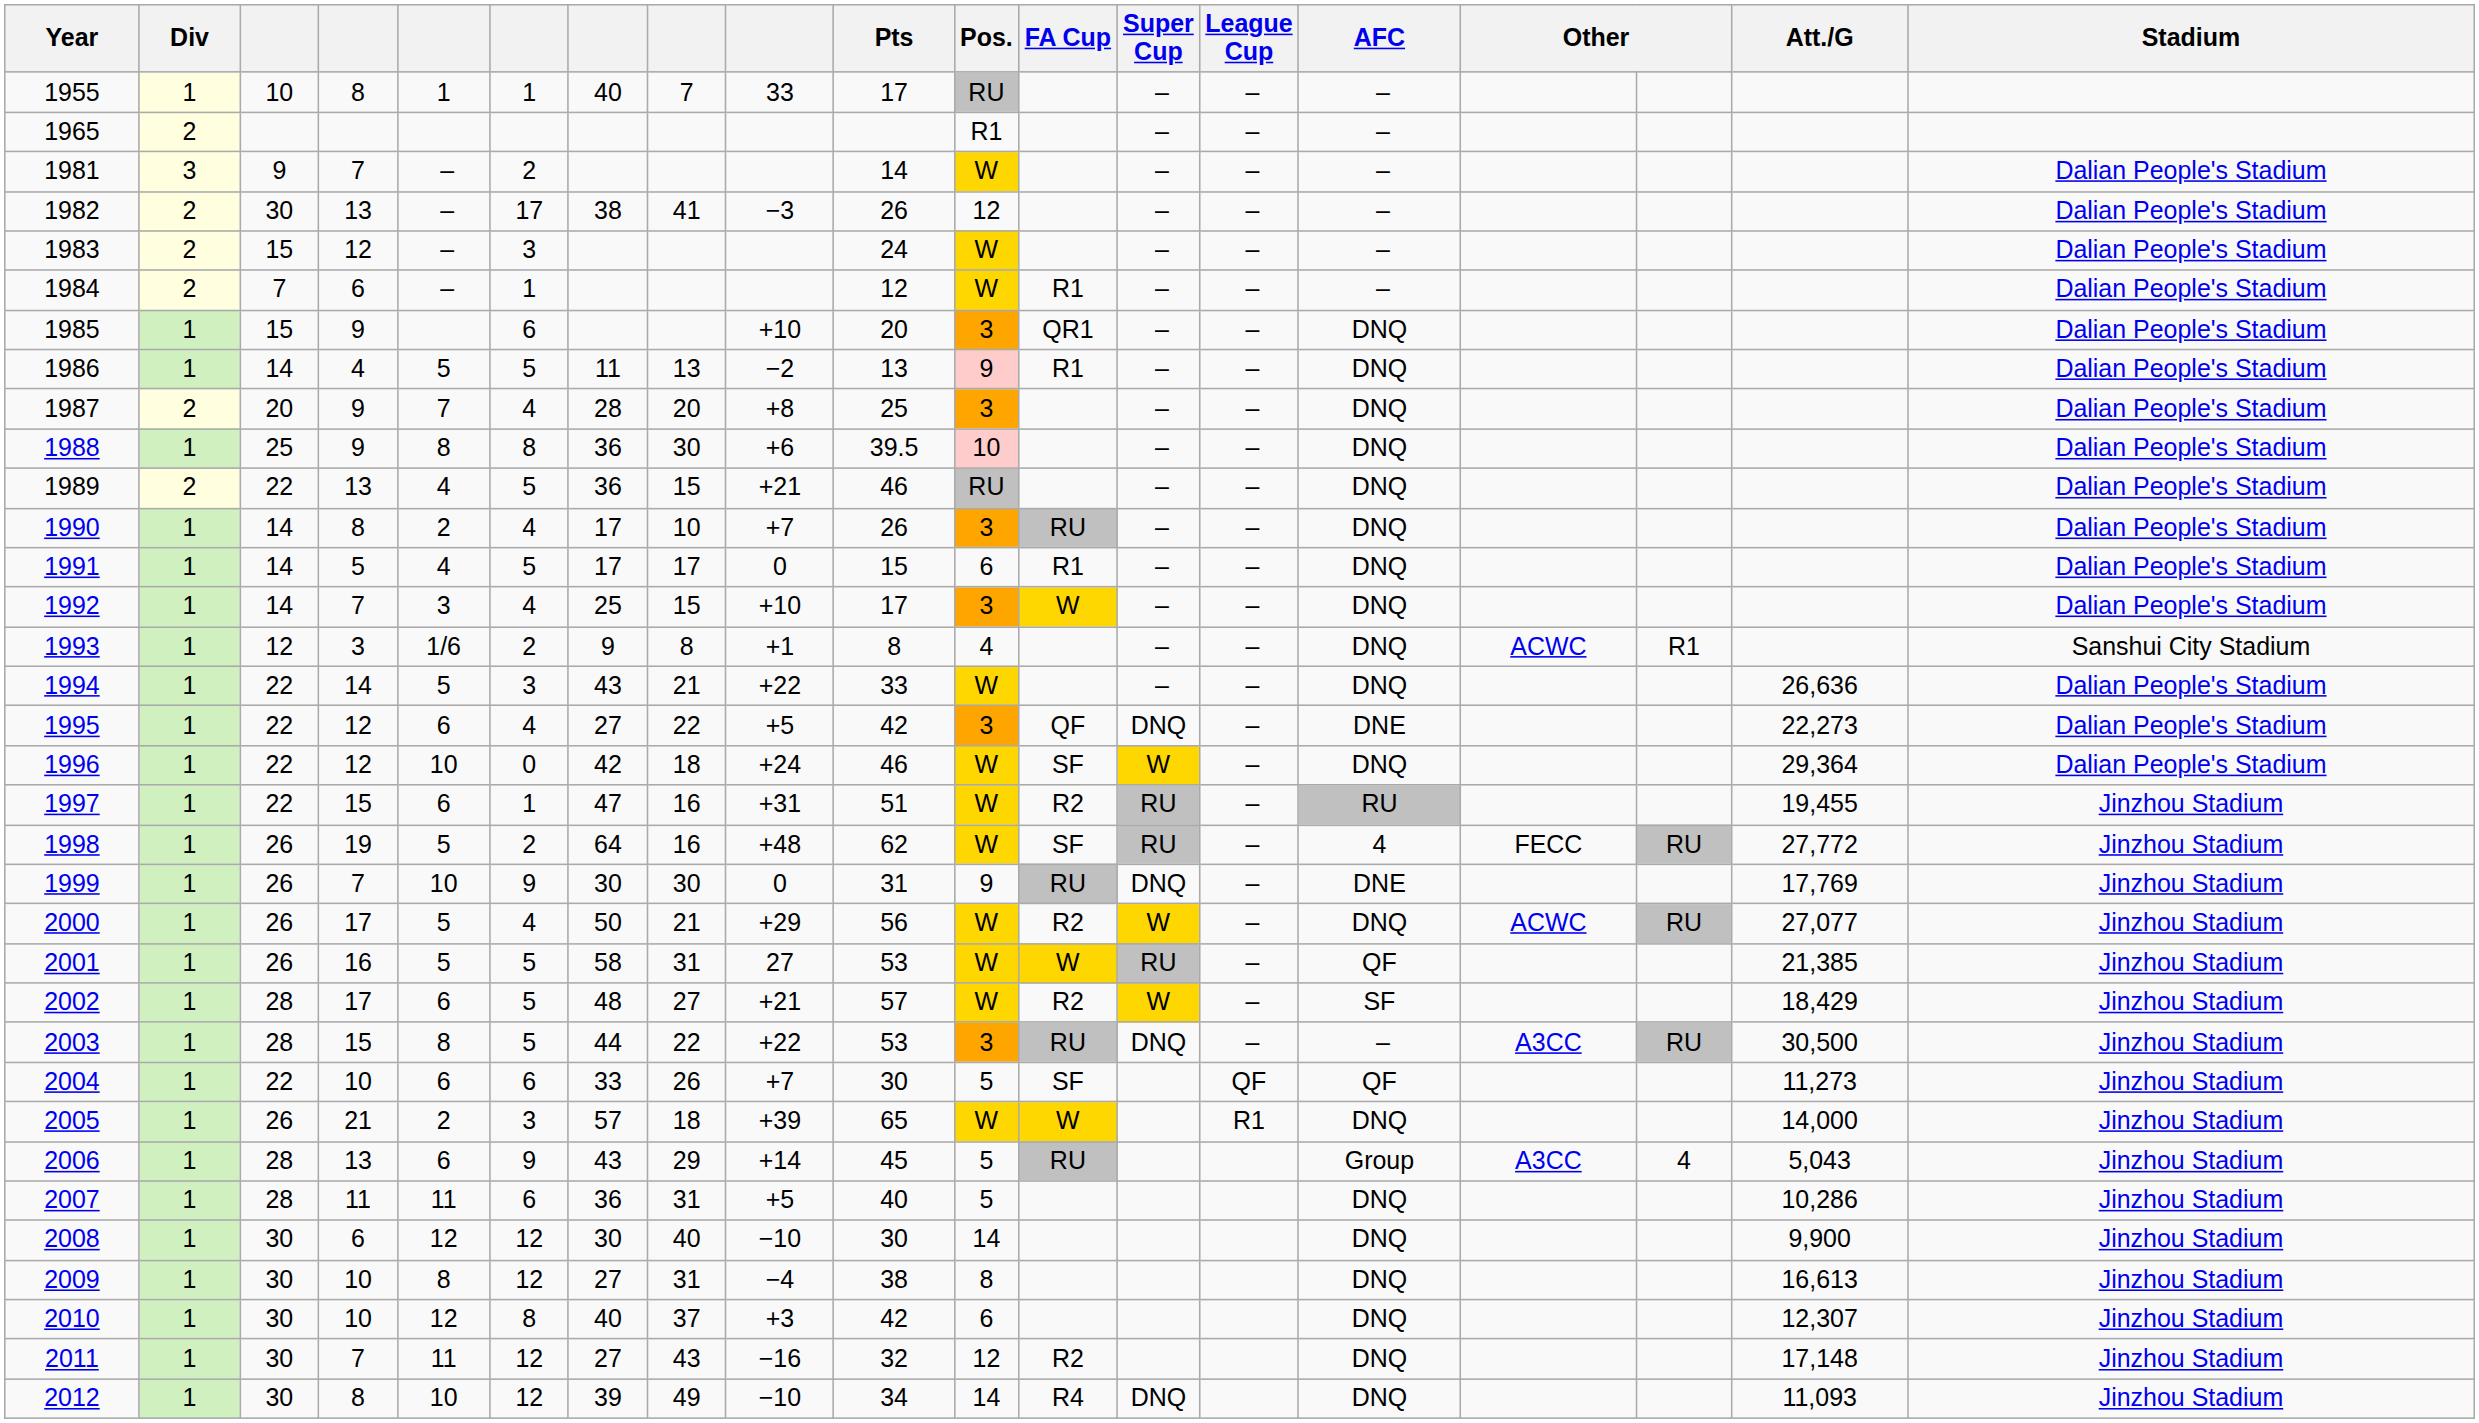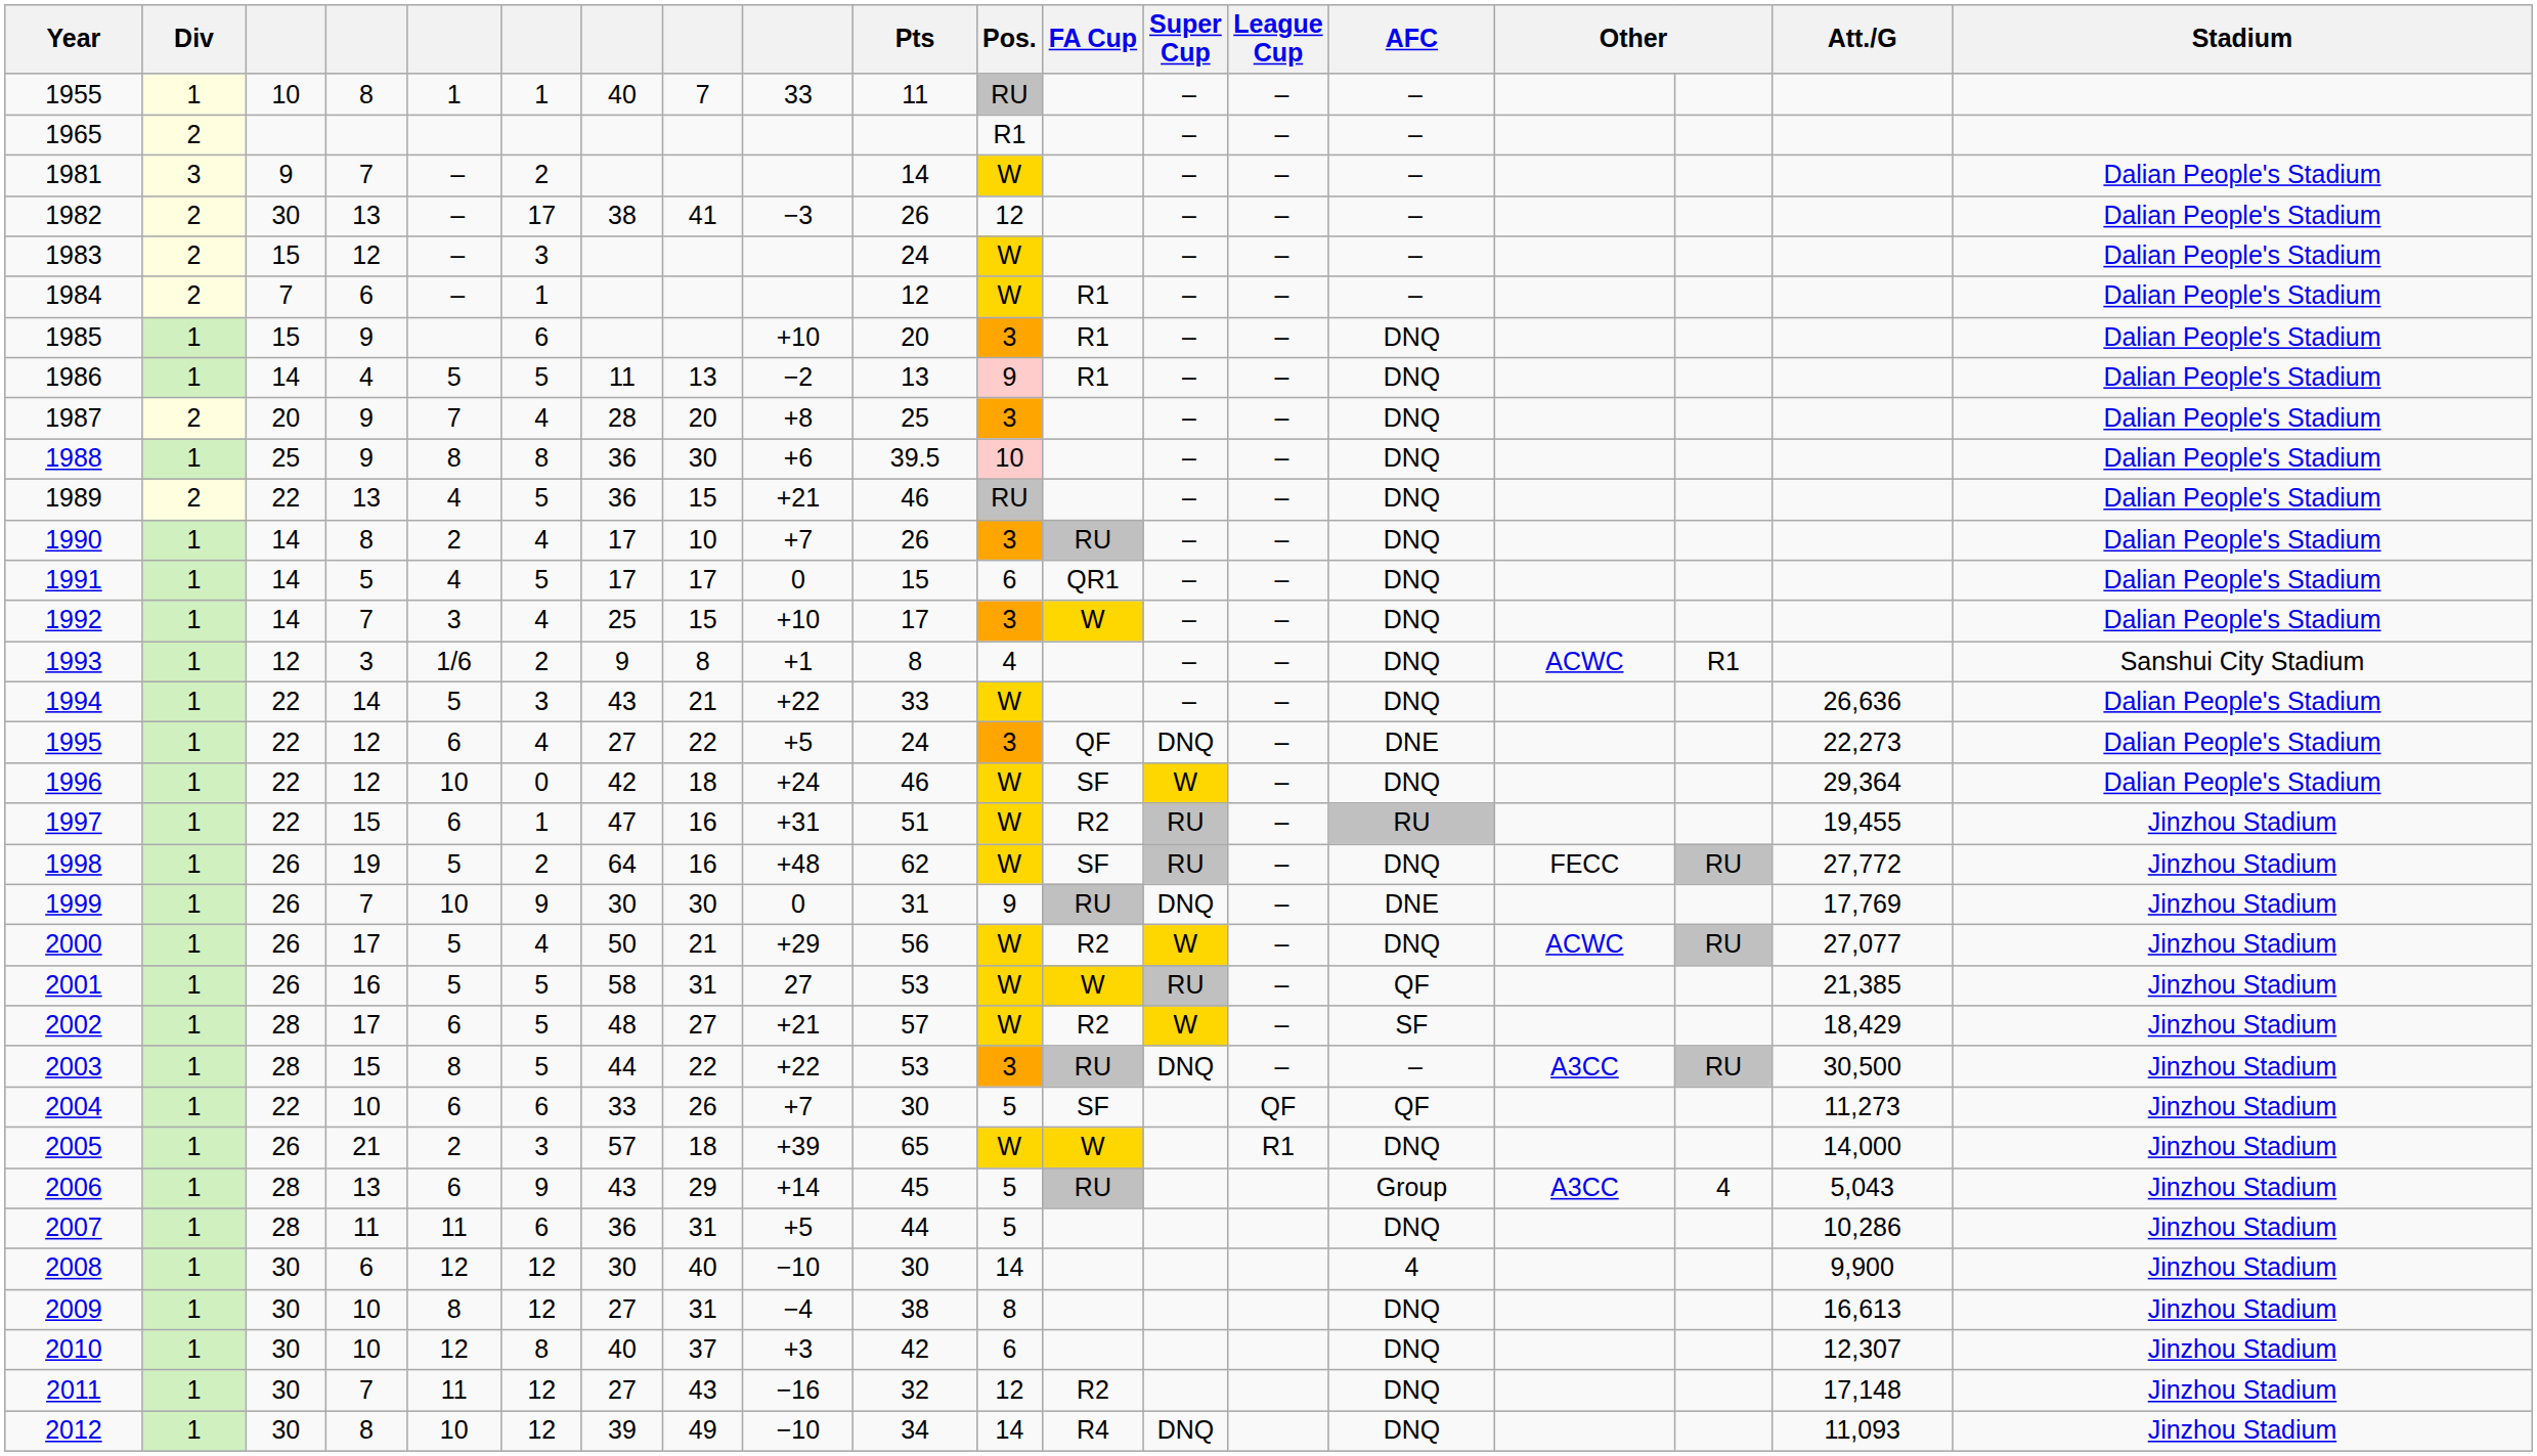1955 | Pts: 17 -> 11
1985 | FA Cup: QR1 -> R1
1991 | FA Cup: R1 -> QR1
1995 | Pts: 42 -> 24
1998 | AFC: 4 -> DNQ
2007 | Pts: 40 -> 44
2008 | AFC: DNQ -> 4
